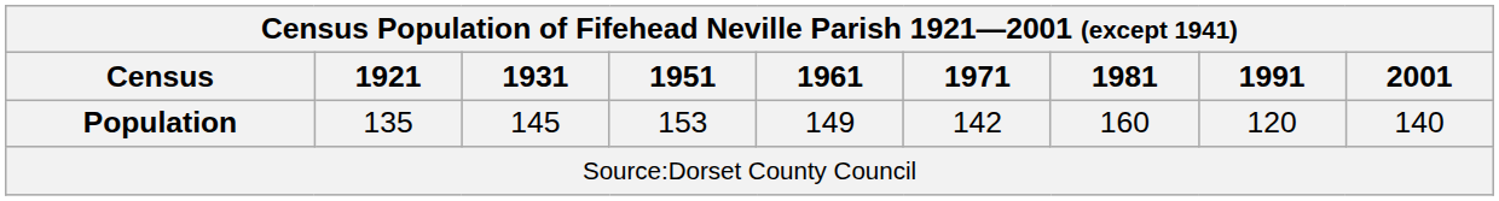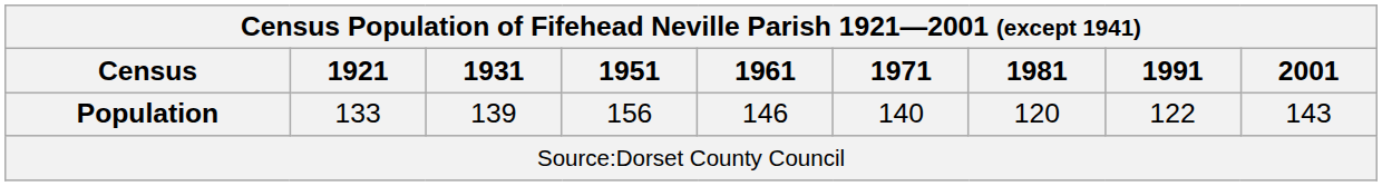Population | 1921: 135 -> 133
Population | 1931: 145 -> 139
Population | 1951: 153 -> 156
Population | 1961: 149 -> 146
Population | 1971: 142 -> 140
Population | 1981: 160 -> 120
Population | 1991: 120 -> 122
Population | 2001: 140 -> 143
